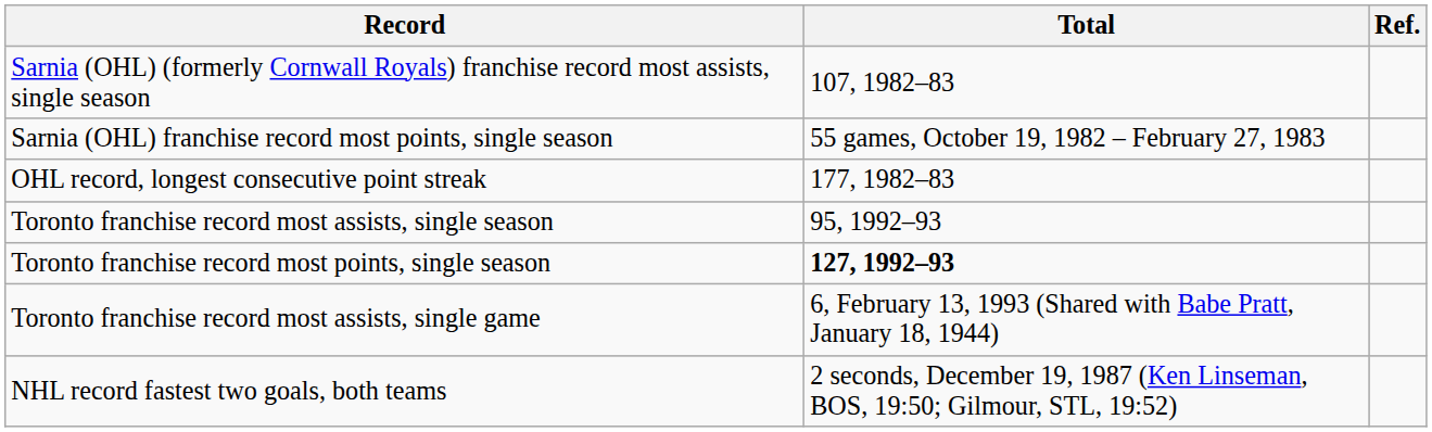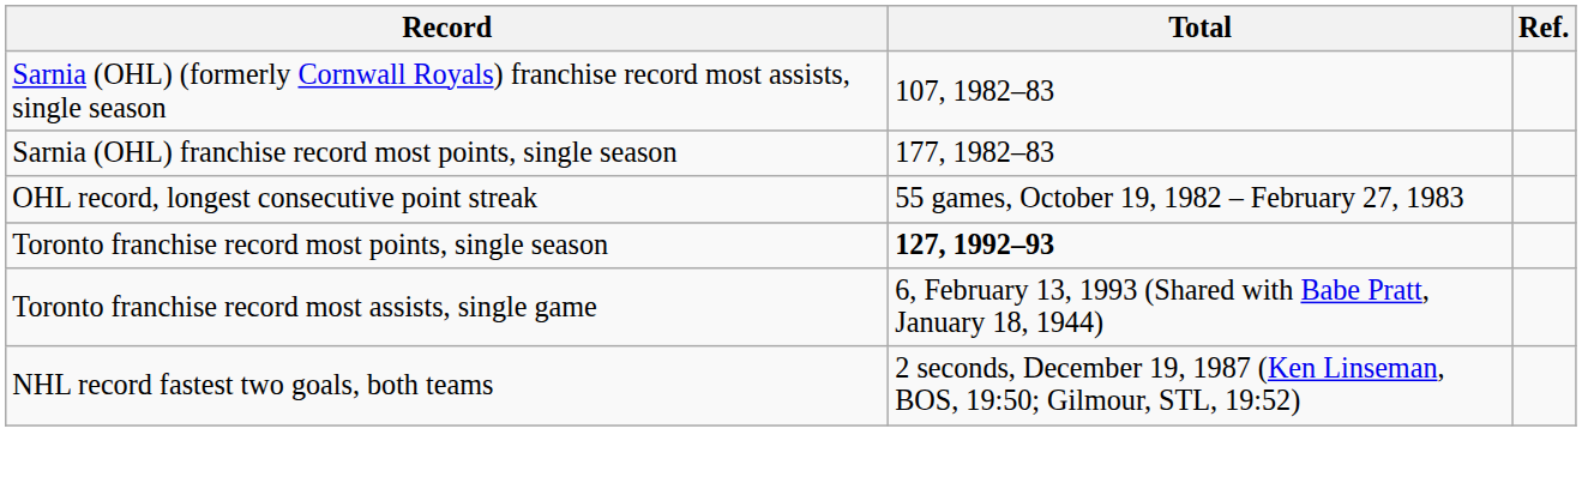Sarnia (OHL) franchise record most points, single season | Total: 55 games, October 19, 1982 – February 27, 1983 -> 177, 1982–83
OHL record, longest consecutive point streak | Total: 177, 1982–83 -> 55 games, October 19, 1982 – February 27, 1983
- row: Toronto franchise record most assists, single season | 95, 1992–93
